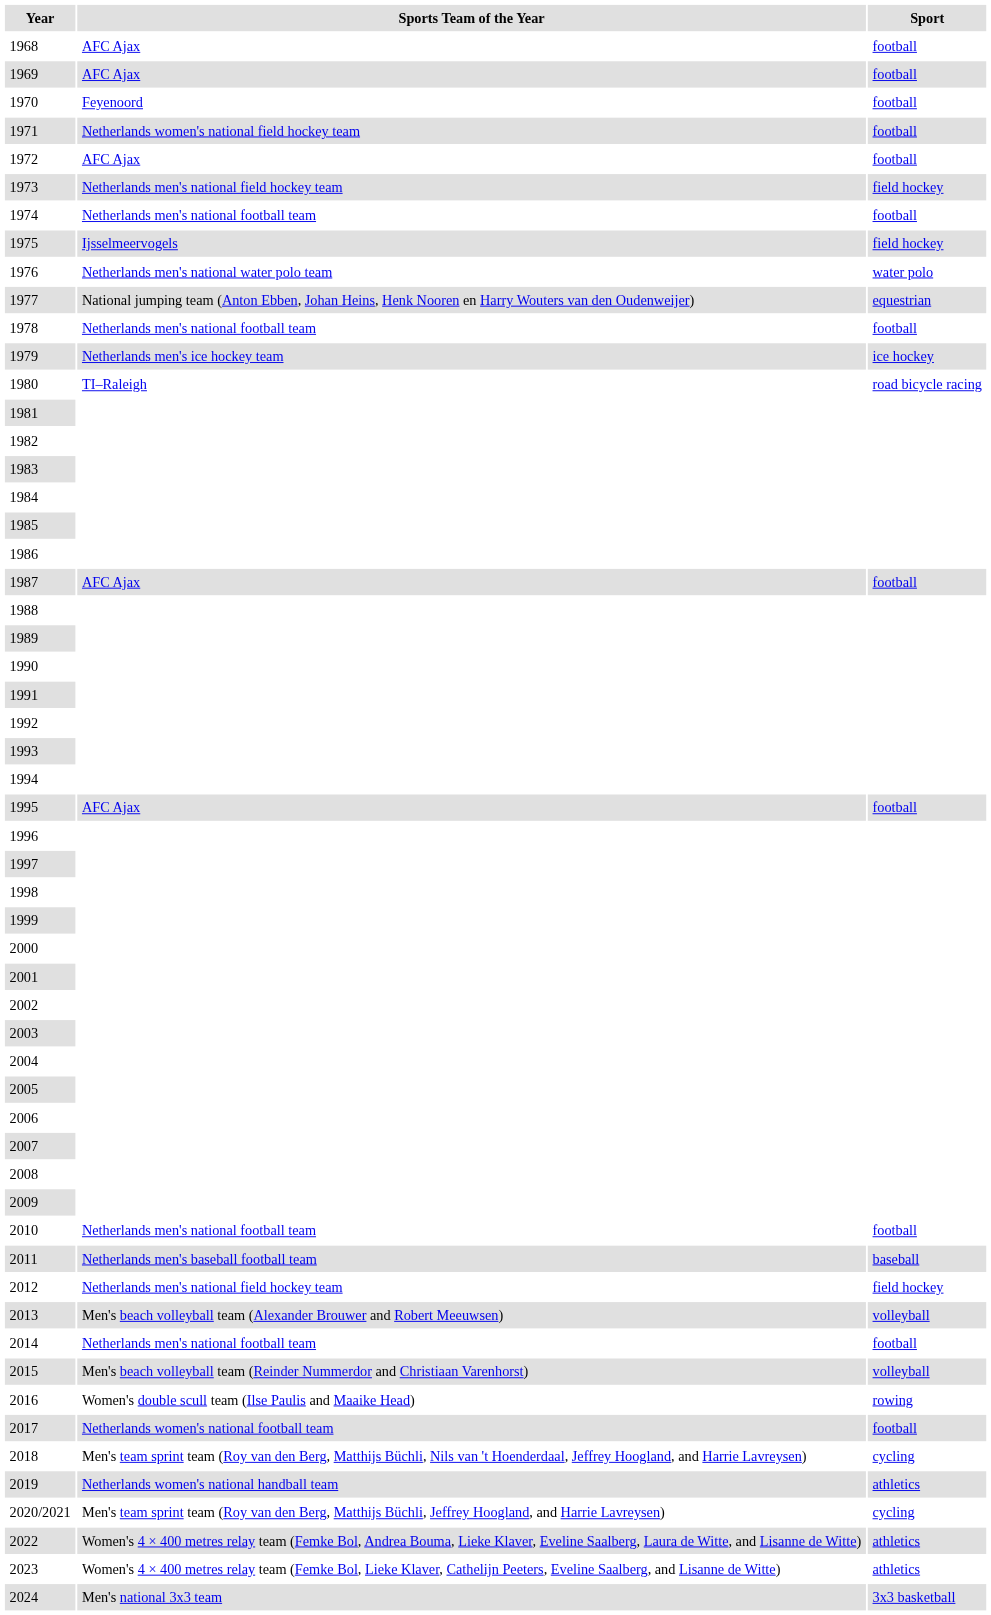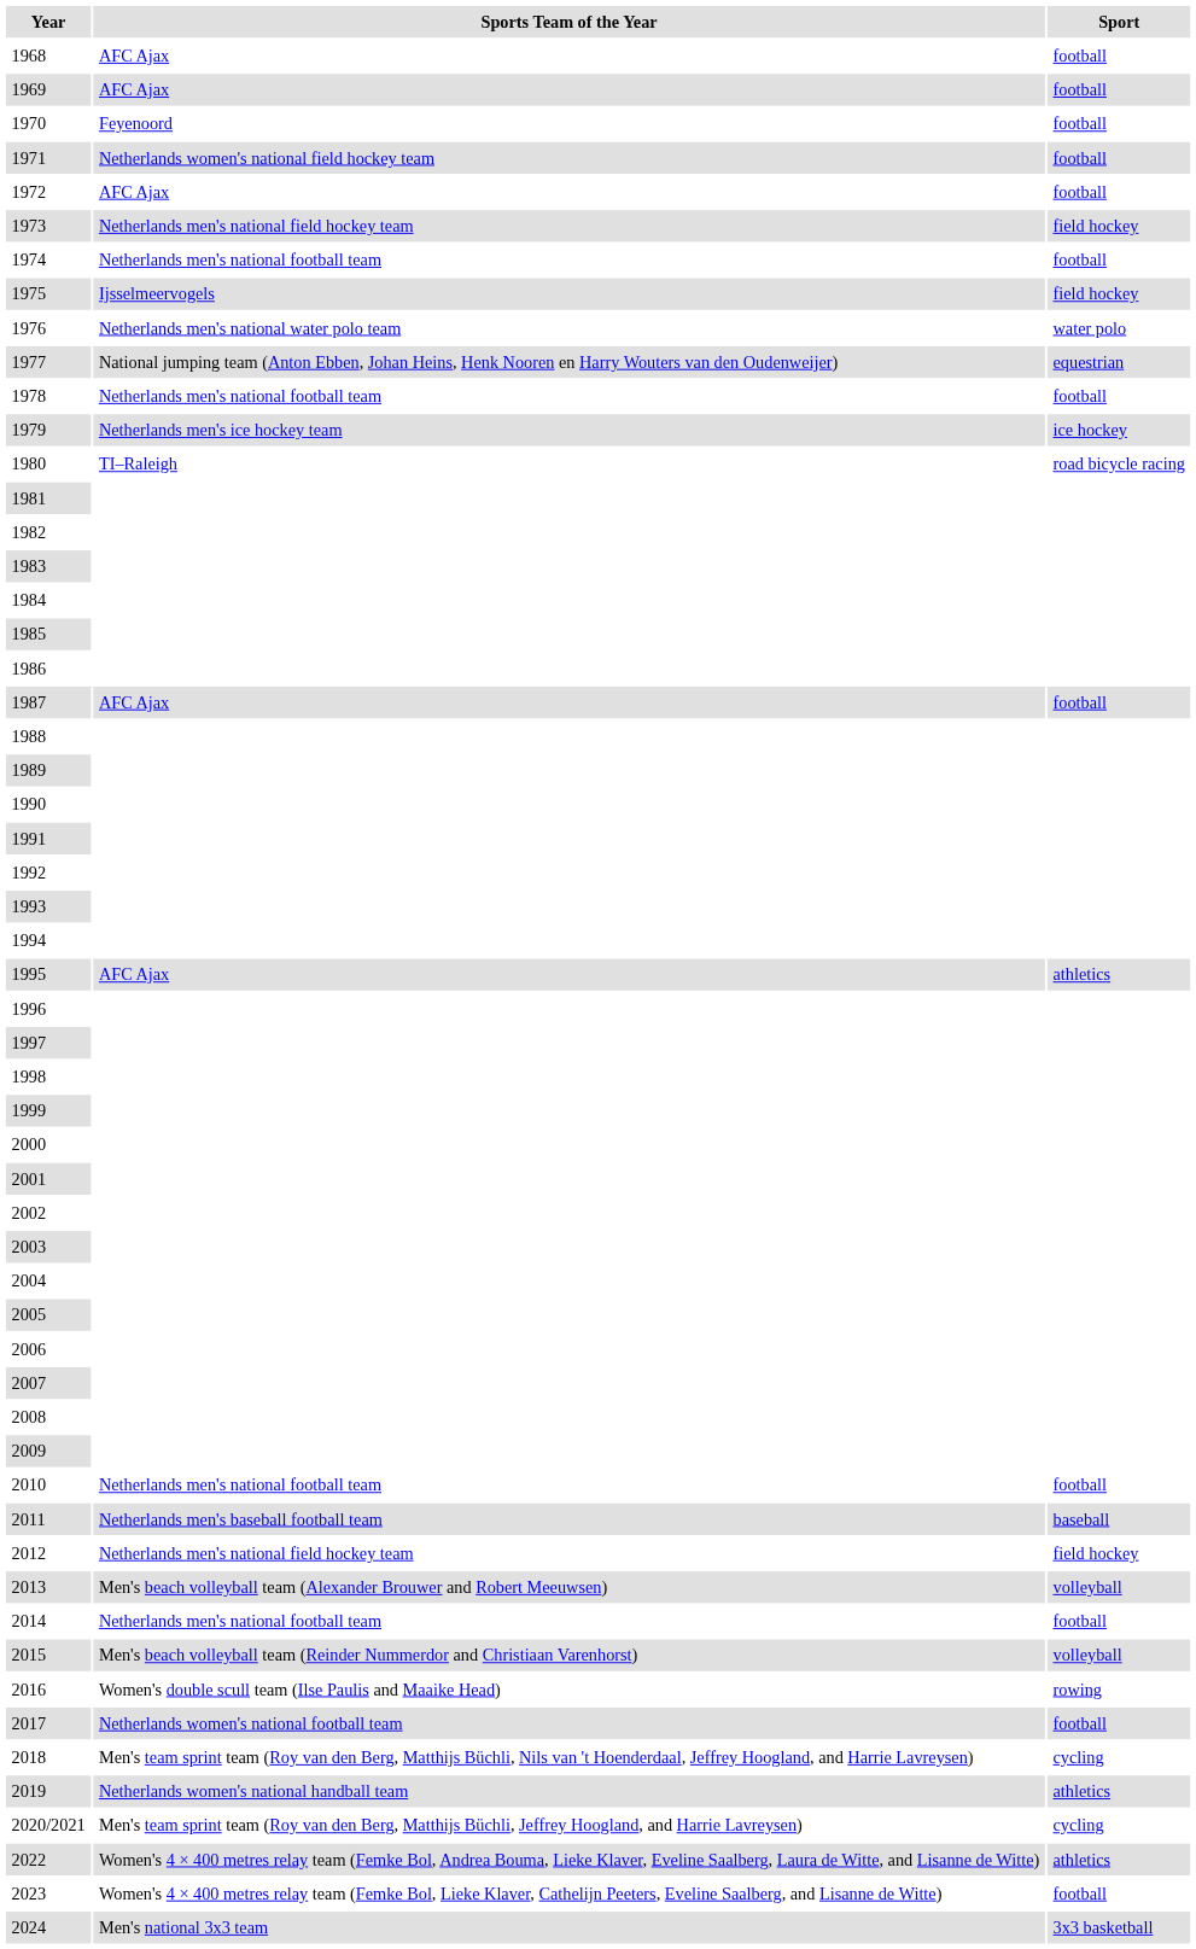1995 | Sport: football -> athletics
2023 | Sport: athletics -> football
